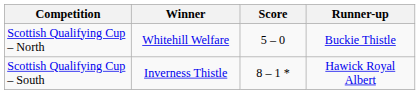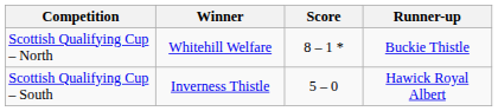Scottish Qualifying Cup – North | Score: 5 – 0 -> 8 – 1 *
Scottish Qualifying Cup – South | Score: 8 – 1 * -> 5 – 0
